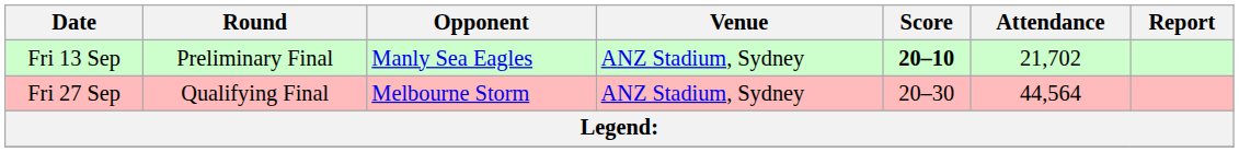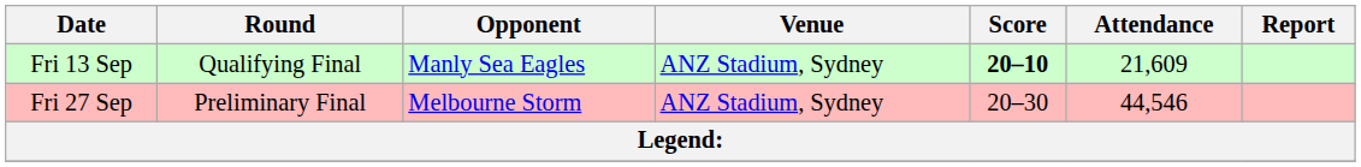Fri 13 Sep | Round: Preliminary Final -> Qualifying Final
Fri 13 Sep | Attendance: 21,702 -> 21,609
Fri 27 Sep | Round: Qualifying Final -> Preliminary Final
Fri 27 Sep | Attendance: 44,564 -> 44,546
